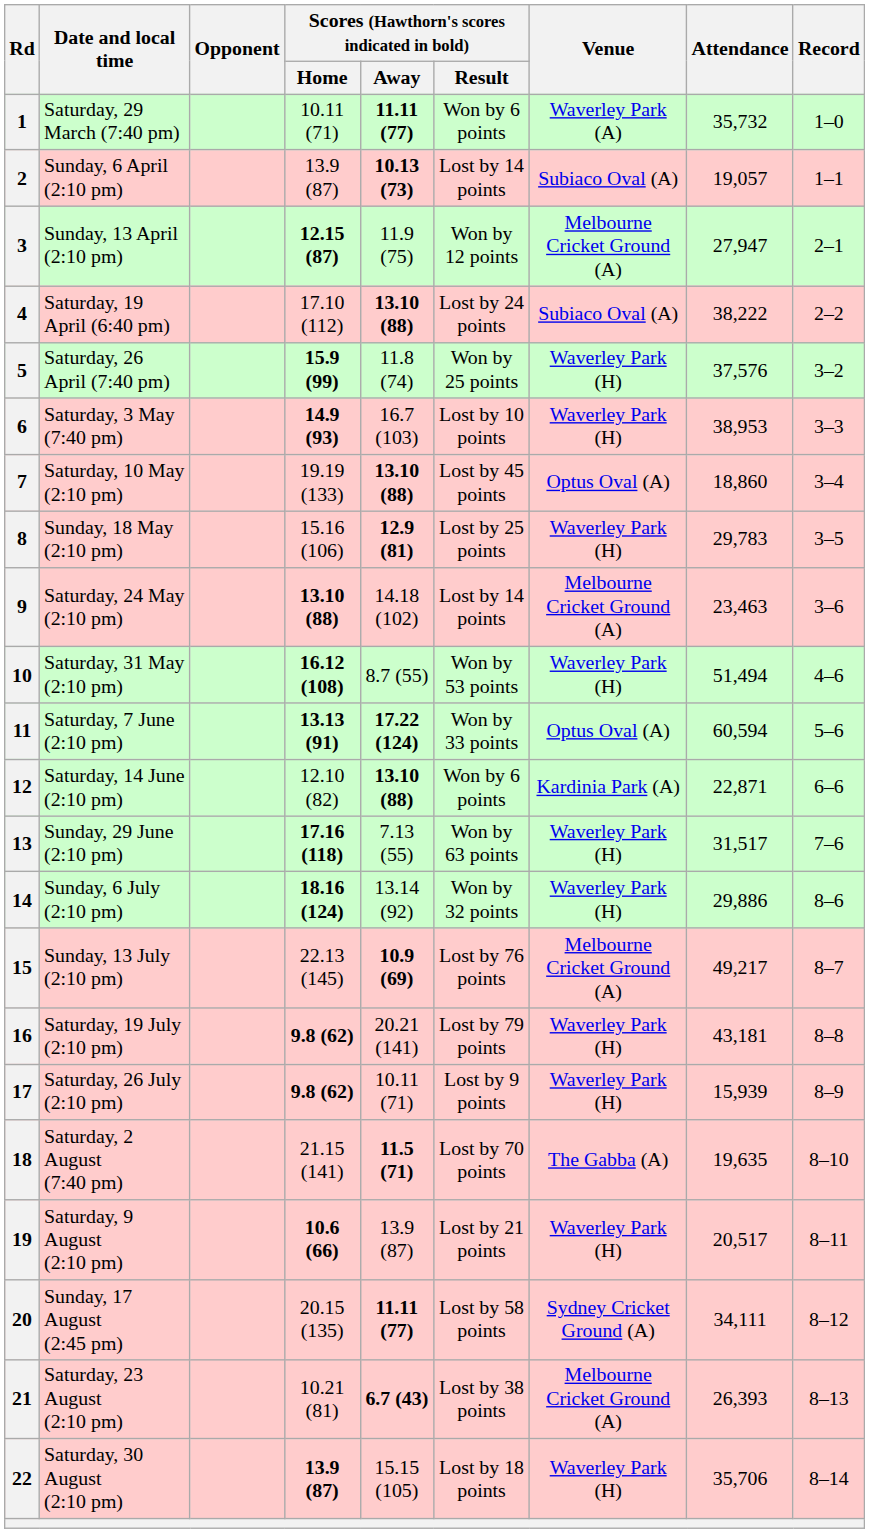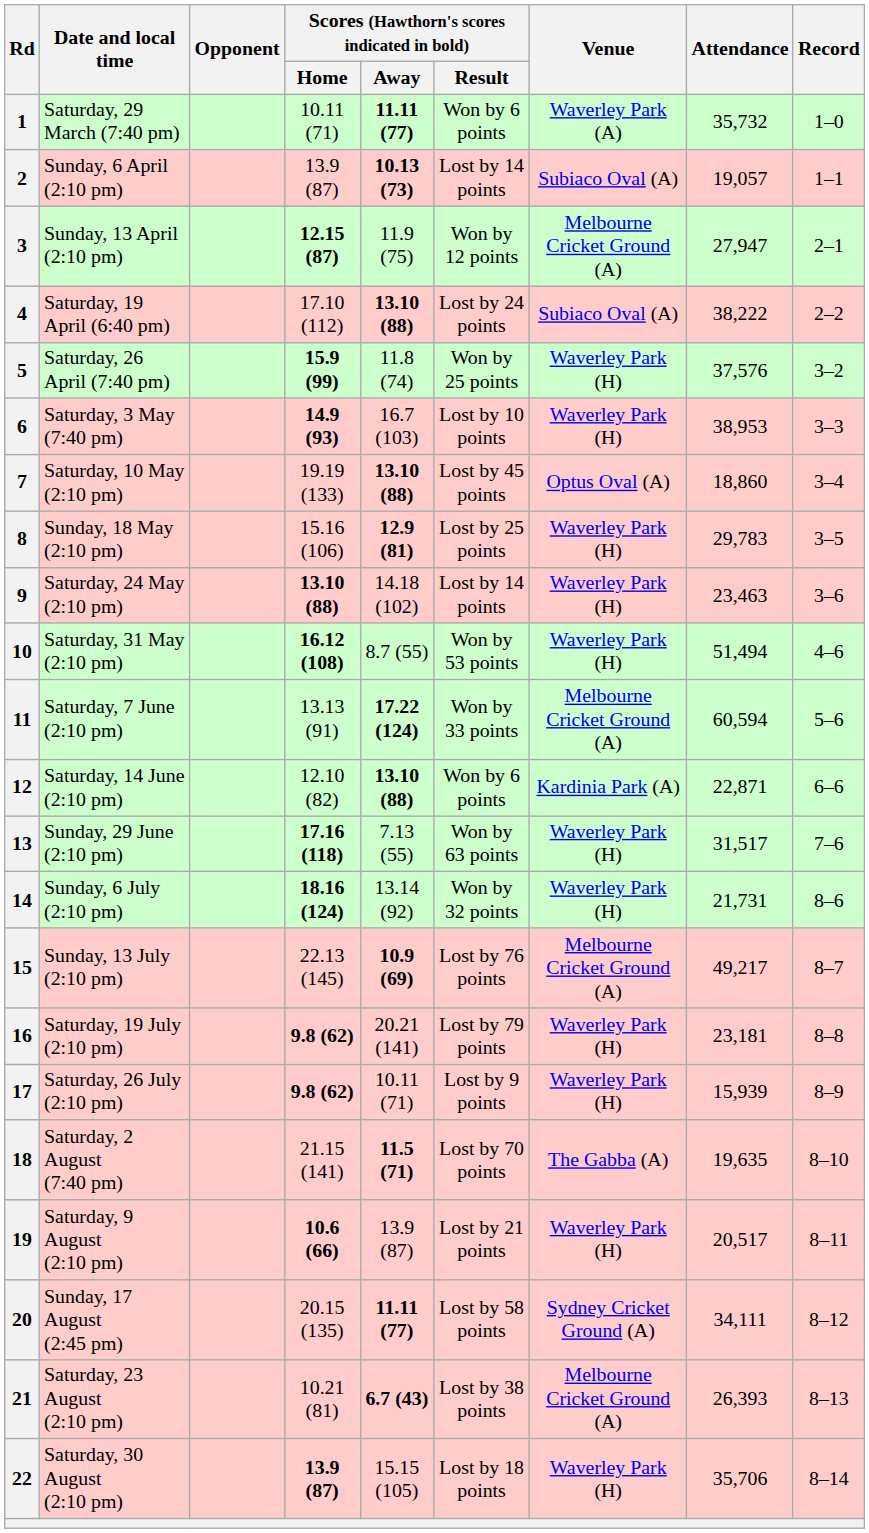9 | Venue: Melbourne Cricket Ground (A) -> Waverley Park (H)
11 | Scores (Hawthorn's scores indicated in bold) / Home: bold -> normal
11 | Venue: Optus Oval (A) -> Melbourne Cricket Ground (A)
14 | Attendance: 29,886 -> 21,731
16 | Attendance: 43,181 -> 23,181
